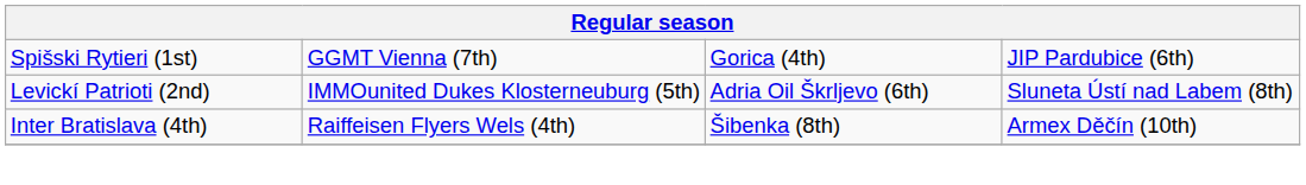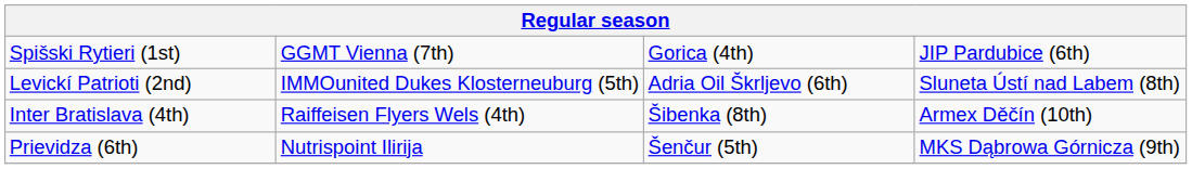+ row: Prievidza (6th) | Nutrispoint Ilirija | Šenčur (5th) | MKS Dąbrowa Górnicza (9th)
